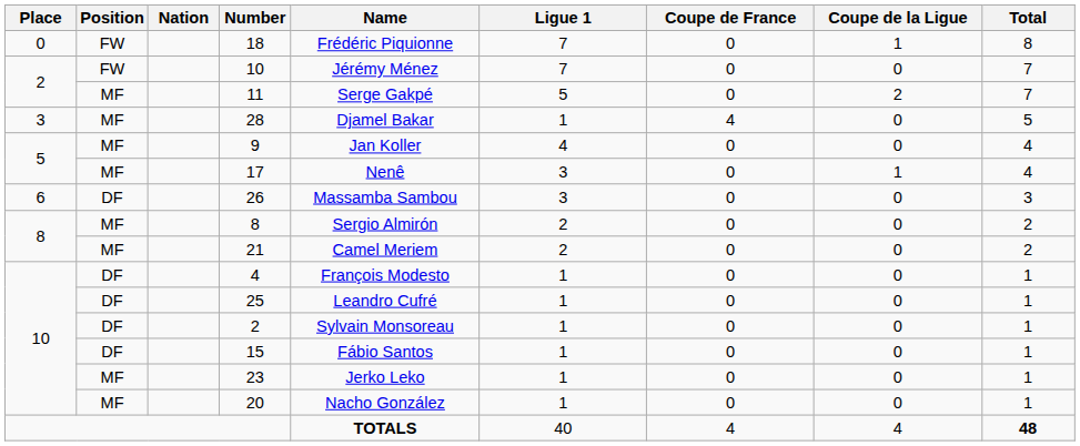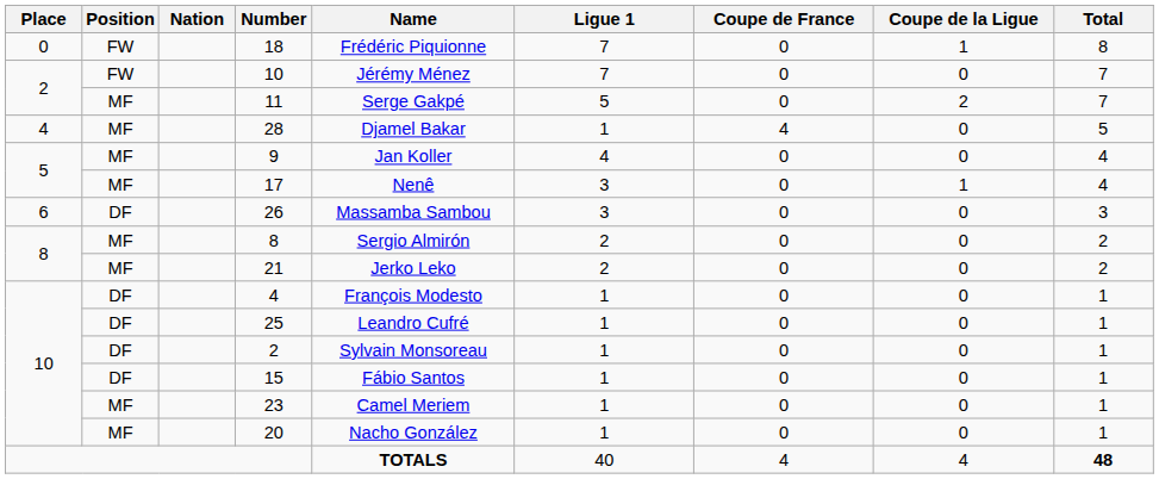28 | Place: 3 -> 4
21 | Name: Camel Meriem -> Jerko Leko
23 | Name: Jerko Leko -> Camel Meriem
